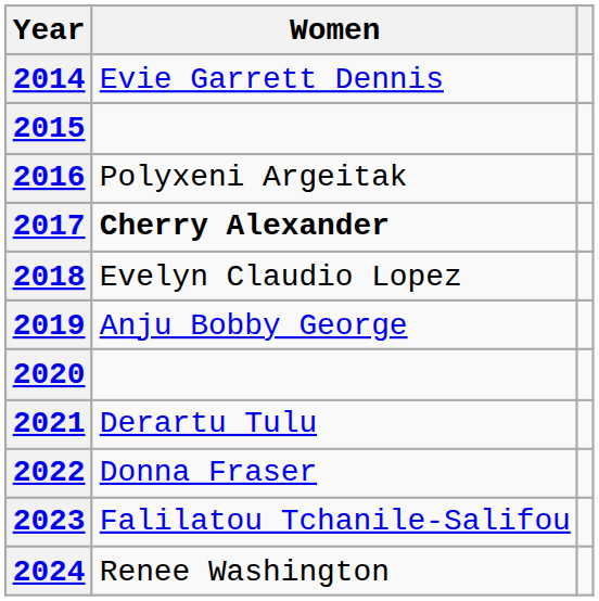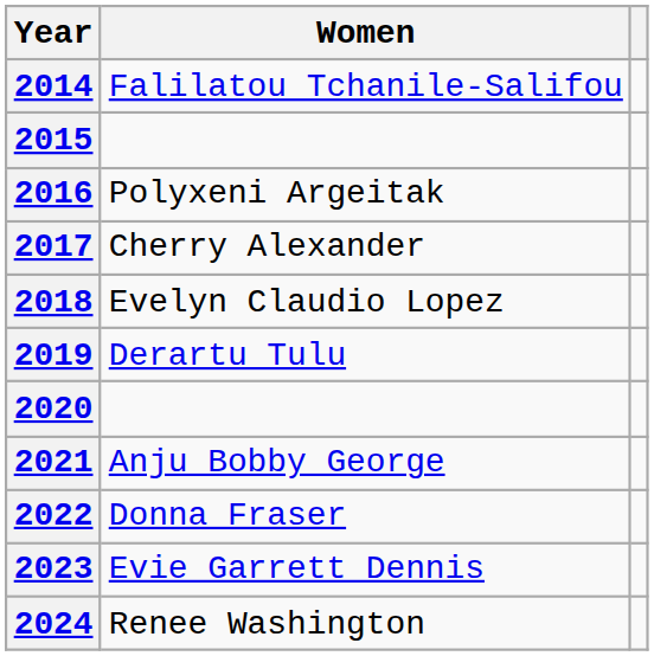2014 | Women: Evie Garrett Dennis -> Falilatou Tchanile-Salifou
2017 | Women: bold -> normal
2019 | Women: Anju Bobby George -> Derartu Tulu
2021 | Women: Derartu Tulu -> Anju Bobby George
2023 | Women: Falilatou Tchanile-Salifou -> Evie Garrett Dennis
